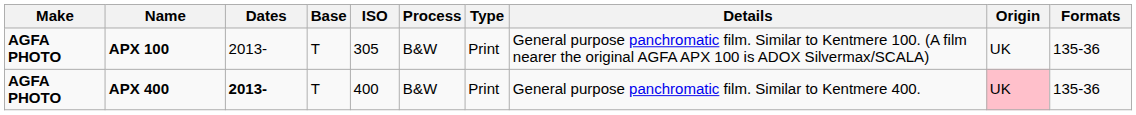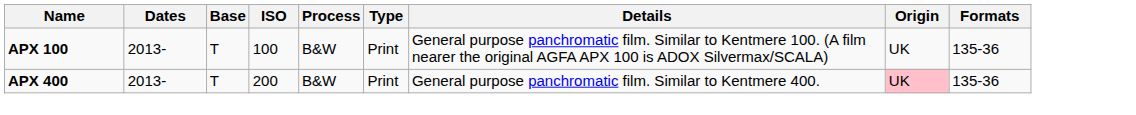- column: Make | AGFA PHOTO | AGFA PHOTO
APX 100 | ISO: 305 -> 100
APX 400 | Dates: bold -> normal
APX 400 | ISO: 400 -> 200
